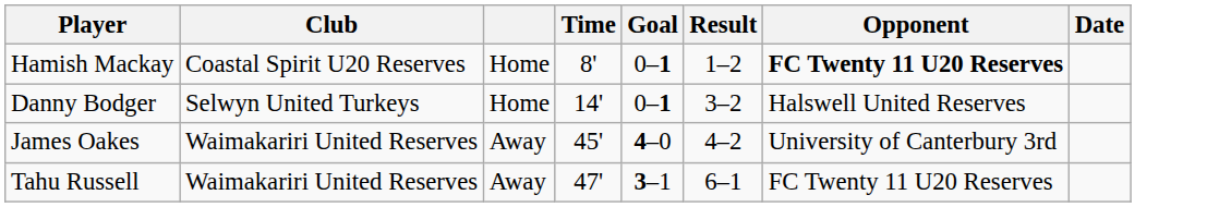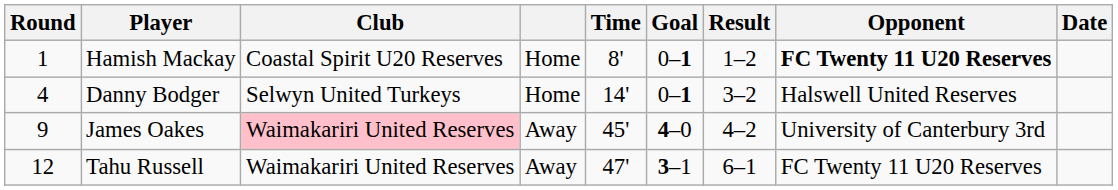+ column: Round | 1 | 4 | 9 | 12
James Oakes | Club: no background -> pink background
